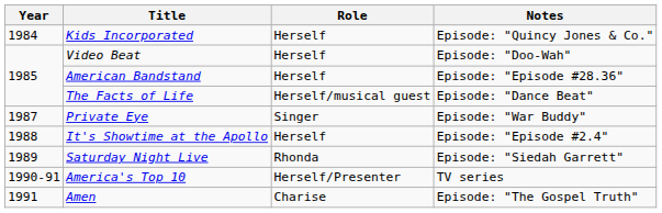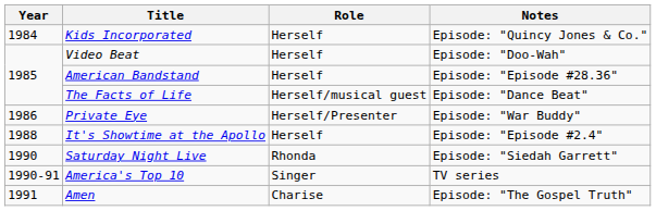Private Eye | Year: 1987 -> 1986
Private Eye | Role: Singer -> Herself/Presenter
Saturday Night Live | Year: 1989 -> 1990
America's Top 10 | Role: Herself/Presenter -> Singer
